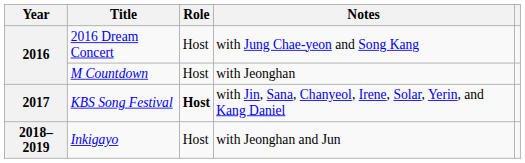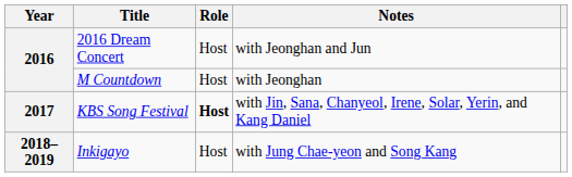2016 Dream Concert | Notes: with Jung Chae-yeon and Song Kang -> with Jeonghan and Jun
Inkigayo | Notes: with Jeonghan and Jun -> with Jung Chae-yeon and Song Kang
